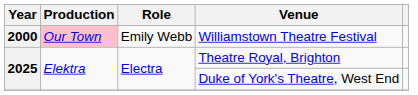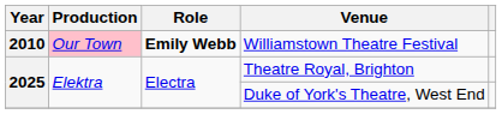Williamstown Theatre Festival | Year: 2000 -> 2010
Williamstown Theatre Festival | Role: normal -> bold
